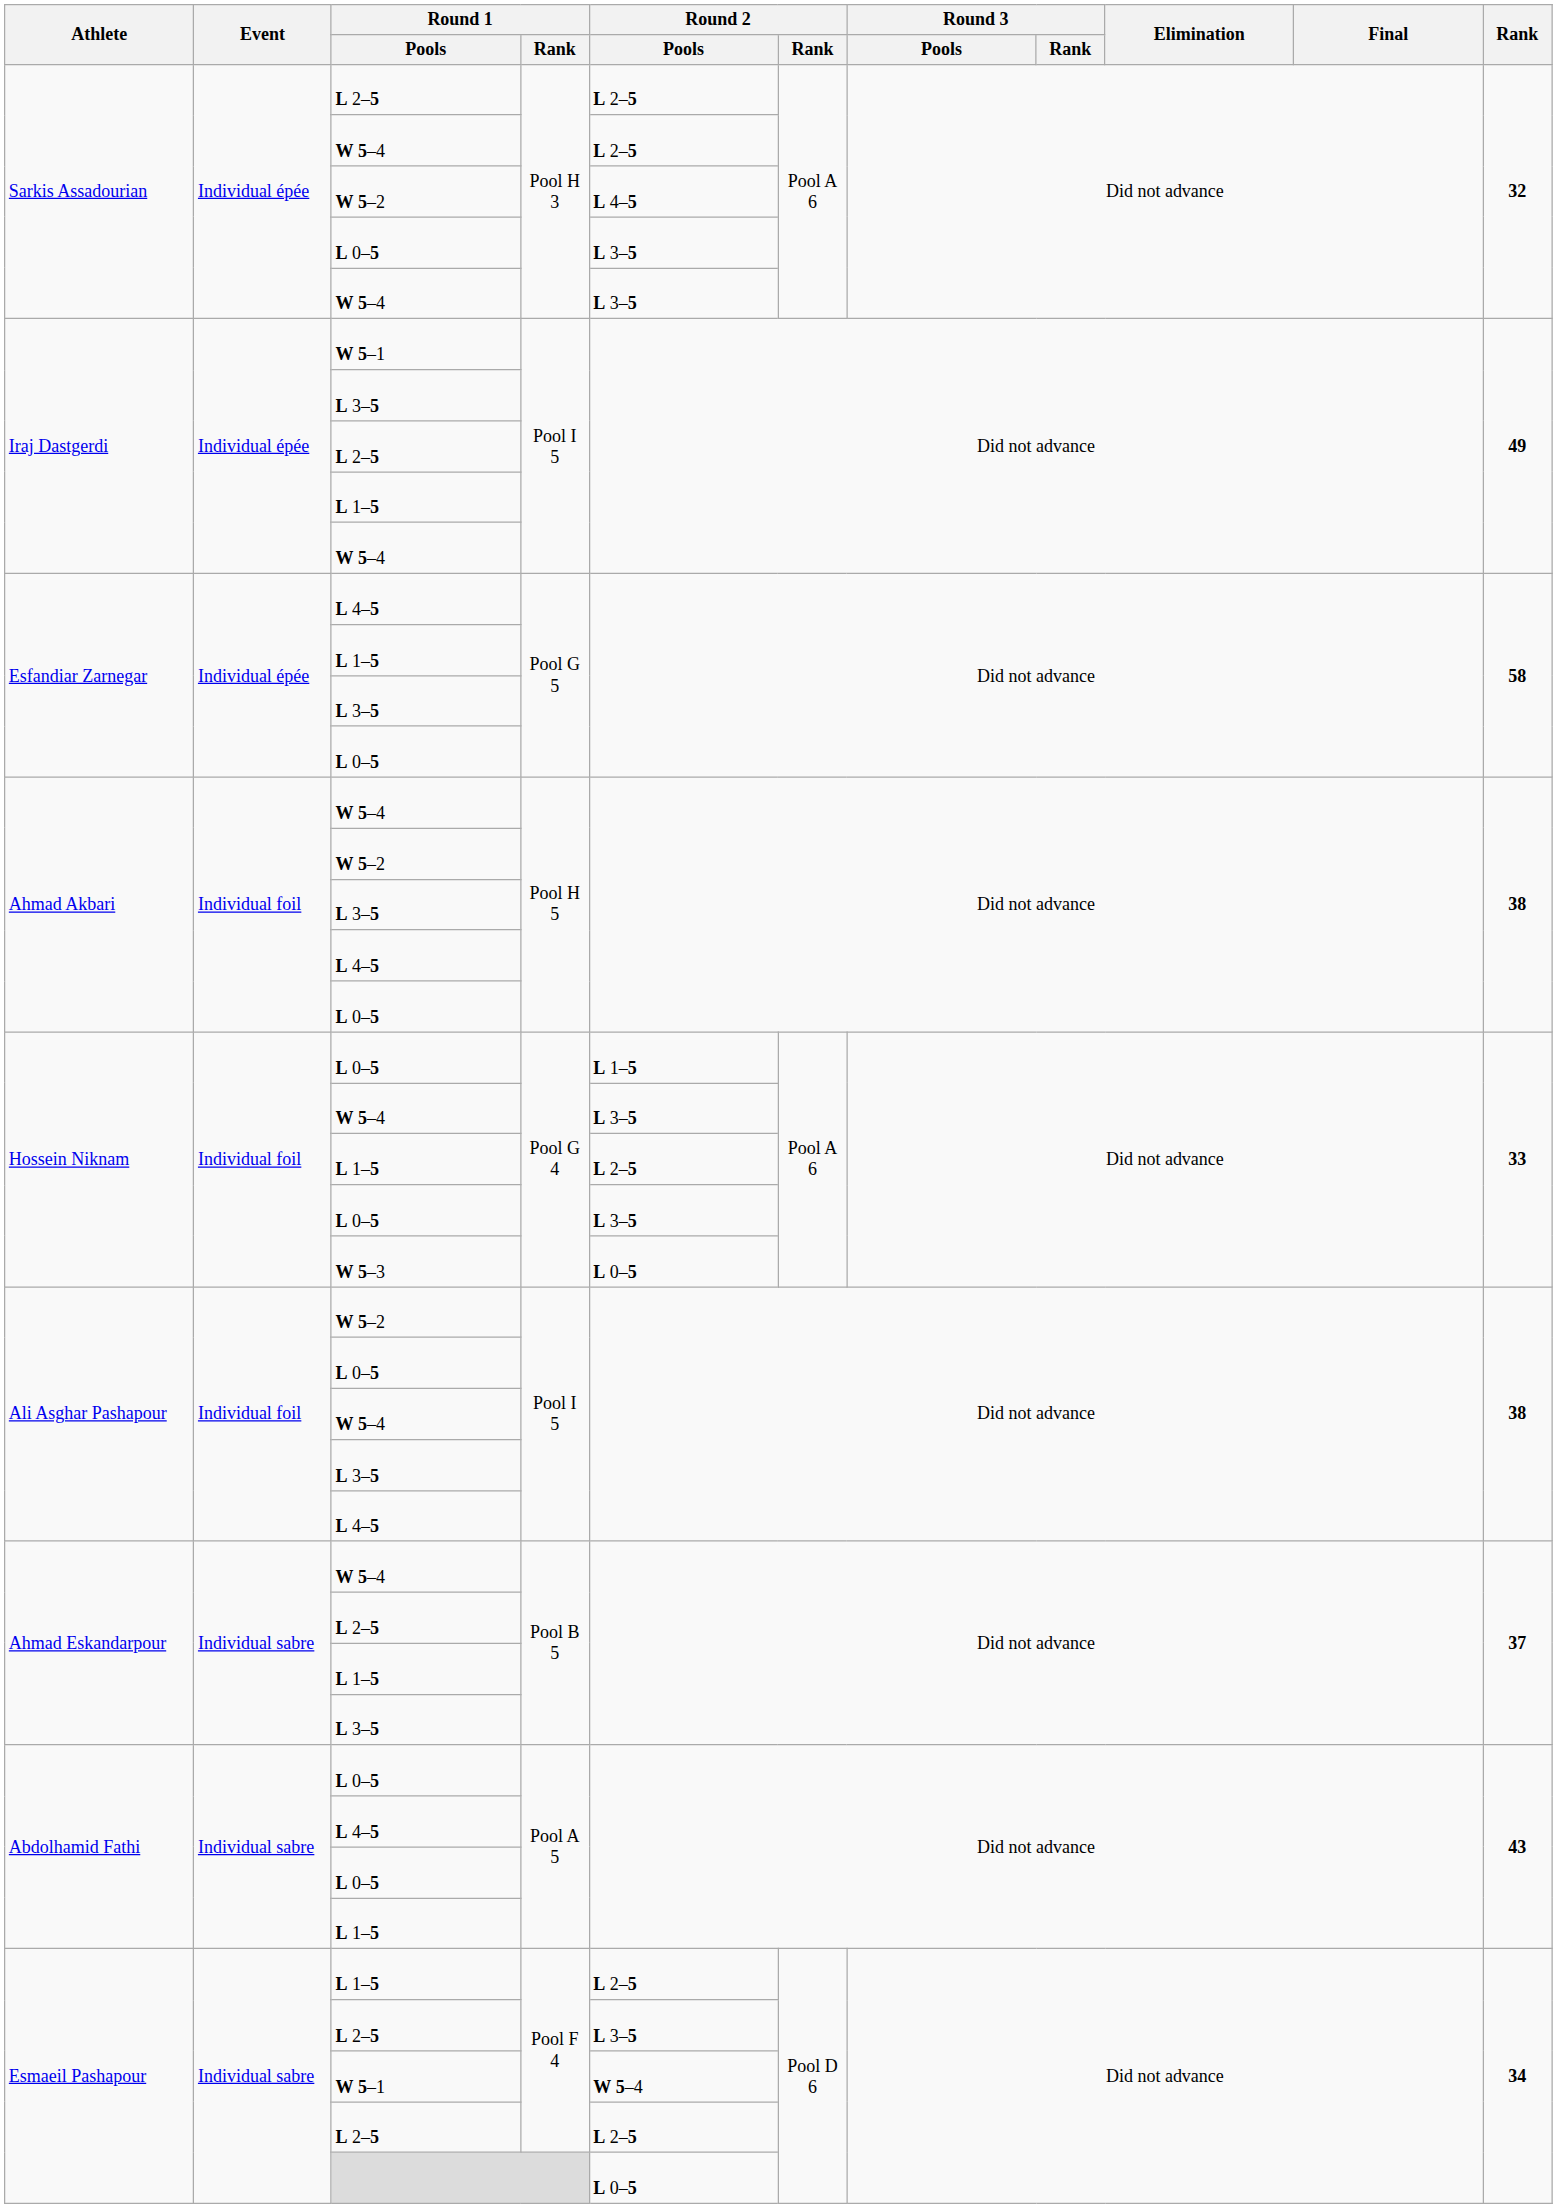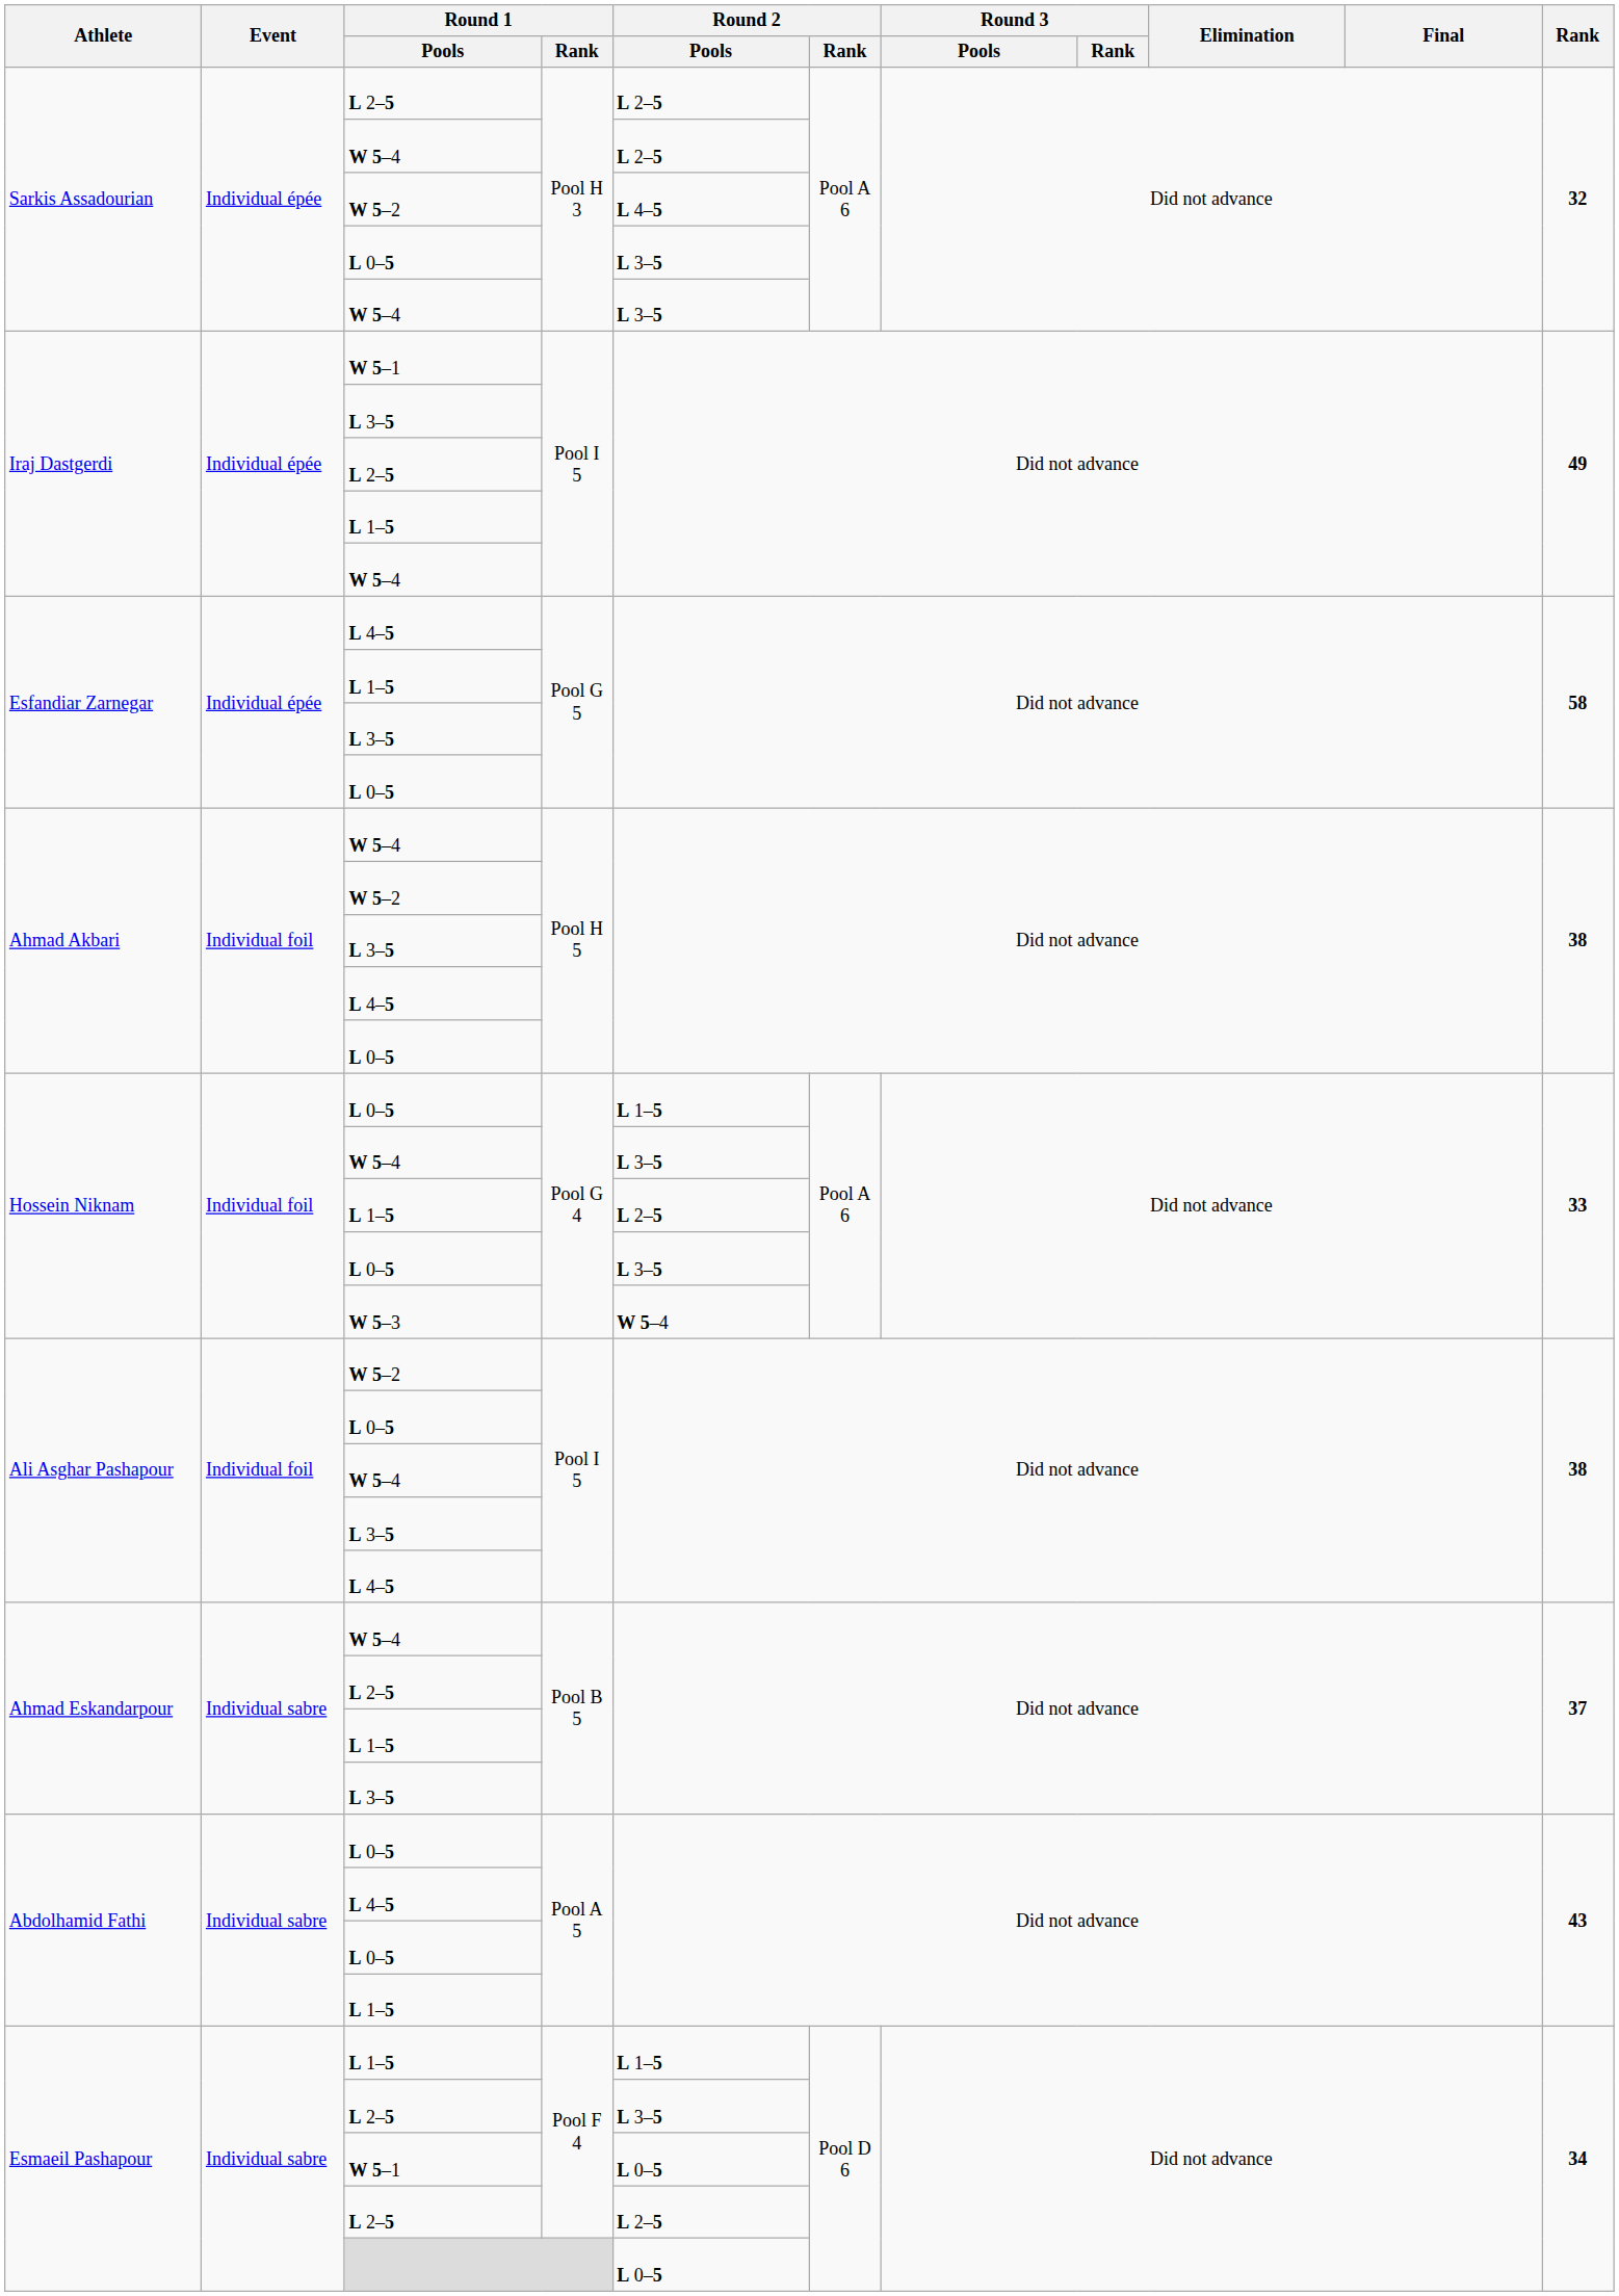W 5–3 | Round 2 / Pools: L 0–5 -> W 5–4
Esmaeil Pashapour / L 1–5 | Round 2 / Pools: L 2–5 -> L 1–5
Esmaeil Pashapour / W 5–1 | Round 2 / Pools: W 5–4 -> L 0–5
